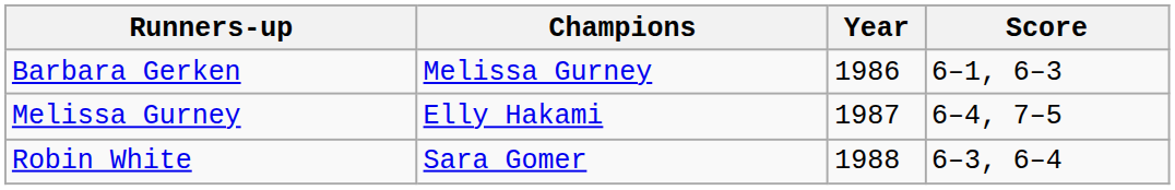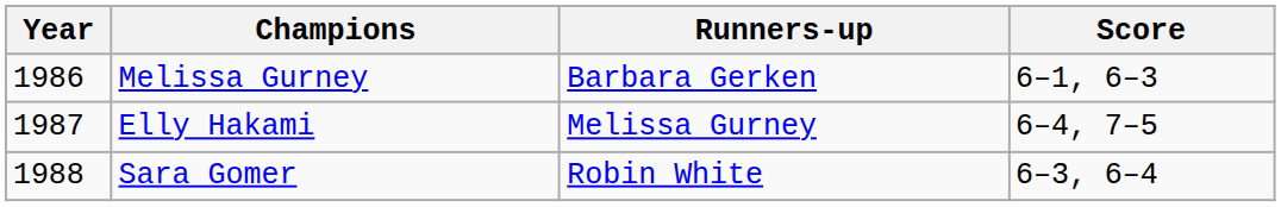columns swapped: Year <-> Runners-up
